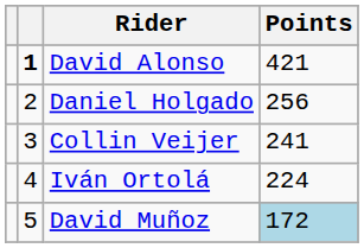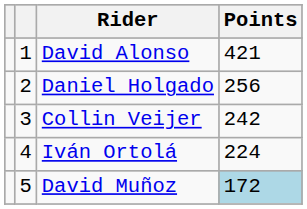David Alonso | column 2: bold -> normal
Collin Veijer | Points: 241 -> 242
